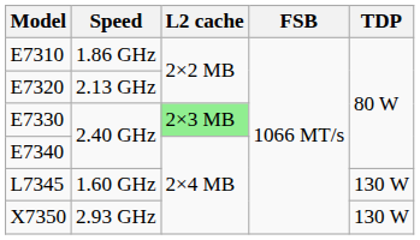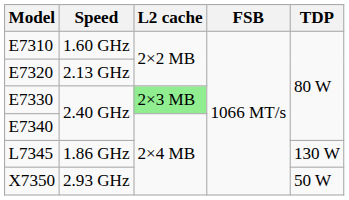E7310 | Speed: 1.86 GHz -> 1.60 GHz
L7345 | Speed: 1.60 GHz -> 1.86 GHz
X7350 | TDP: 130 W -> 50 W
